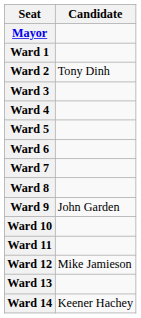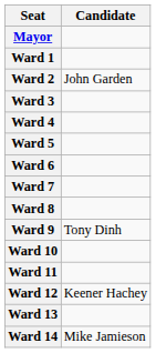Ward 2 | Candidate: Tony Dinh -> John Garden
Ward 9 | Candidate: John Garden -> Tony Dinh
Ward 12 | Candidate: Mike Jamieson -> Keener Hachey
Ward 14 | Candidate: Keener Hachey -> Mike Jamieson
